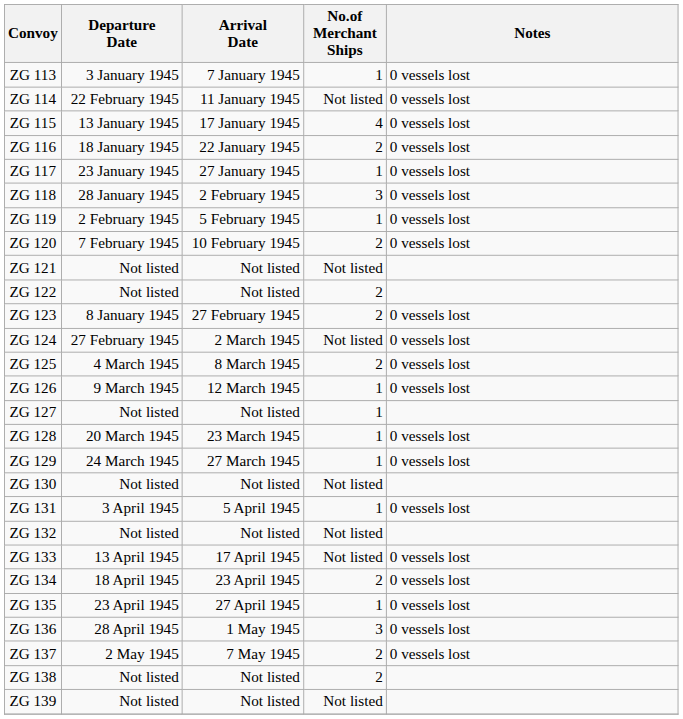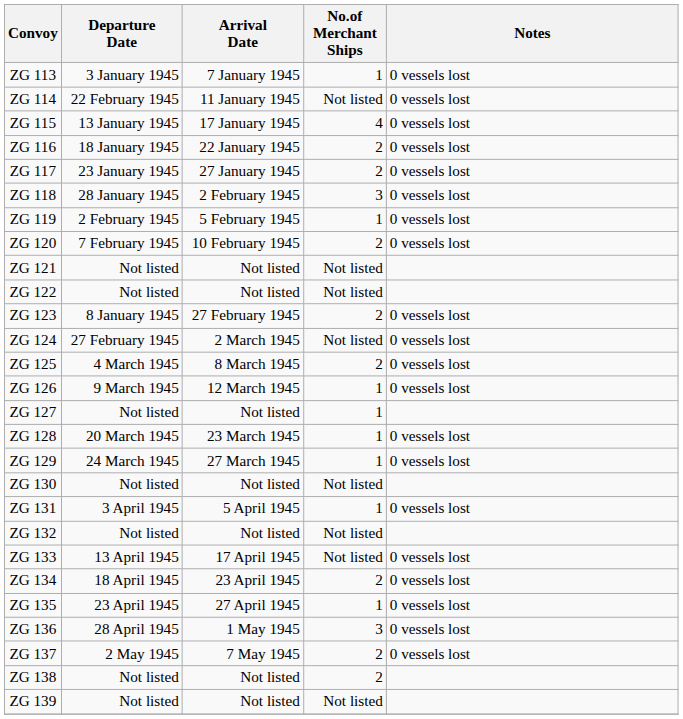ZG 117 | No.of Merchant Ships: 1 -> 2
ZG 122 | No.of Merchant Ships: 2 -> Not listed
